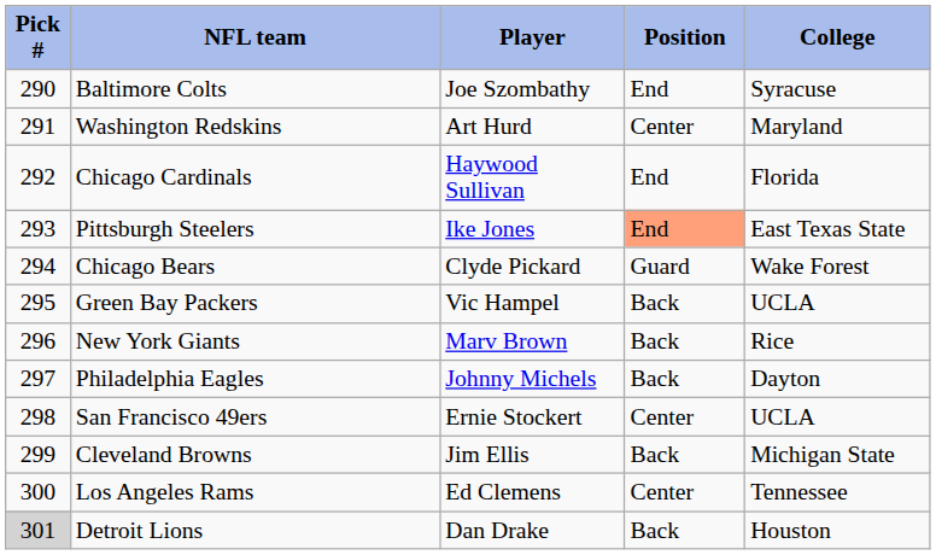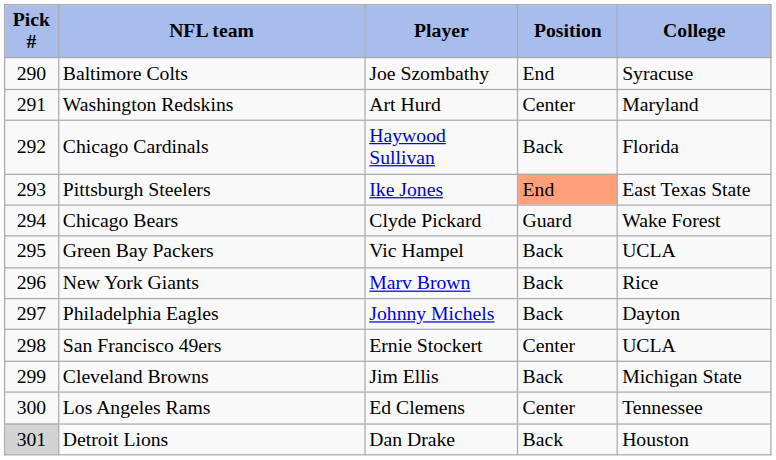Chicago Cardinals | Position: End -> Back
